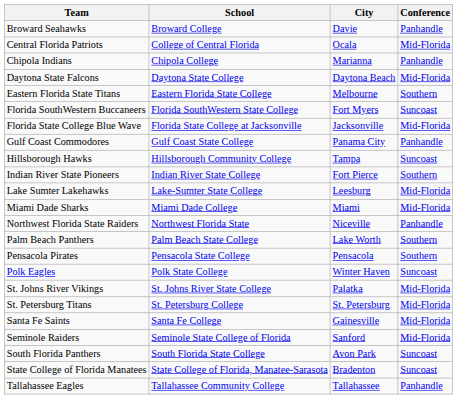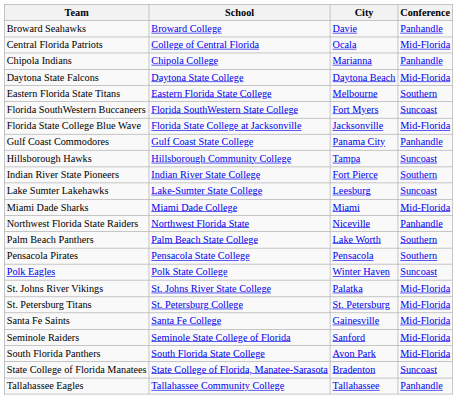Lake Sumter Lakehawks | Conference: Mid-Florida -> Suncoast
South Florida Panthers | Conference: Suncoast -> Mid-Florida
